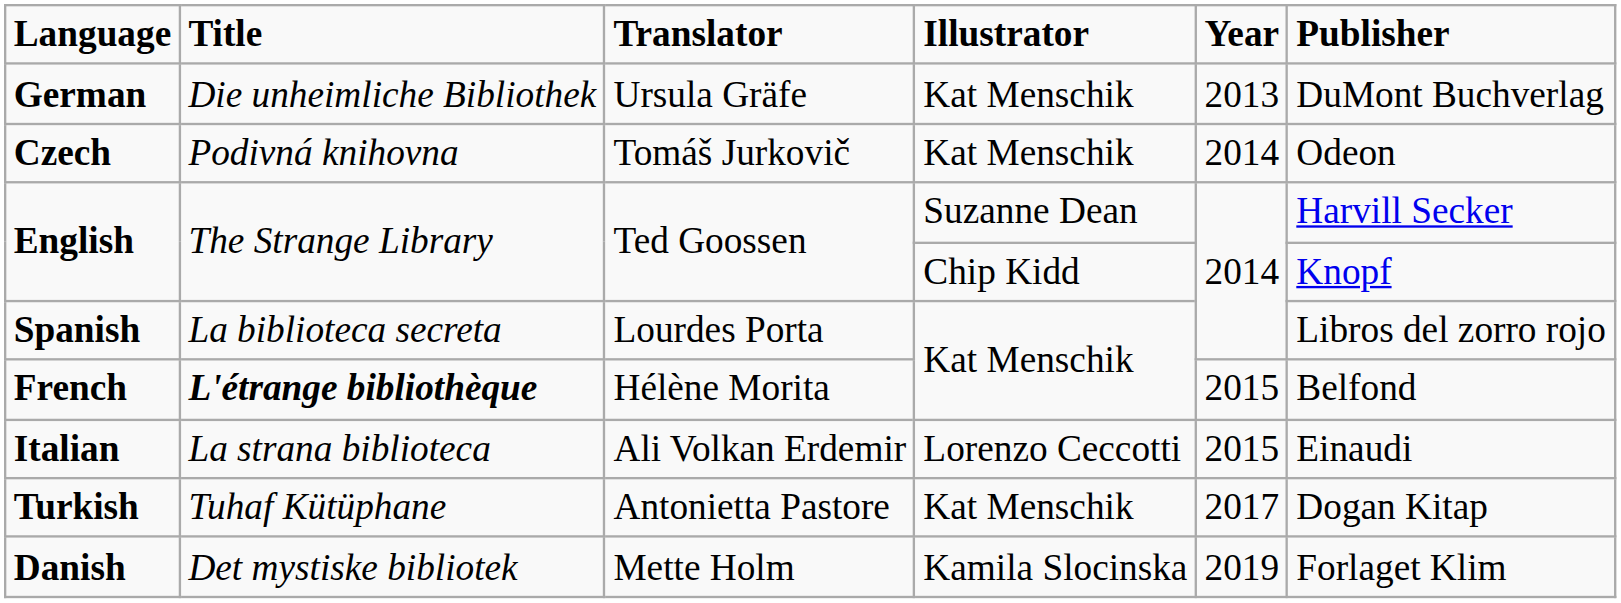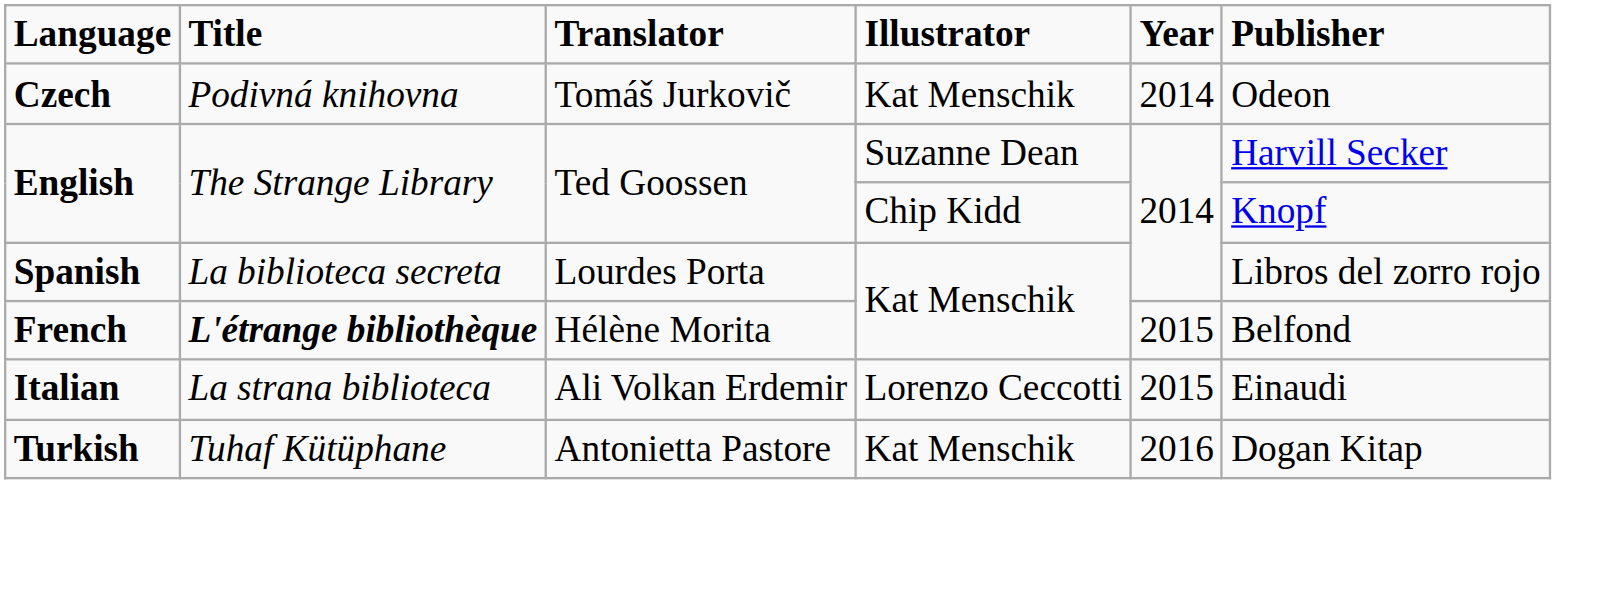- row: German | Die unheimliche Bibliothek | Ursula Gräfe | Kat Menschik | 2013 | DuMont Buchverlag
Turkish | Year: 2017 -> 2016
- row: Danish | Det mystiske bibliotek | Mette Holm | Kamila Slocinska | 2019 | Forlaget Klim
